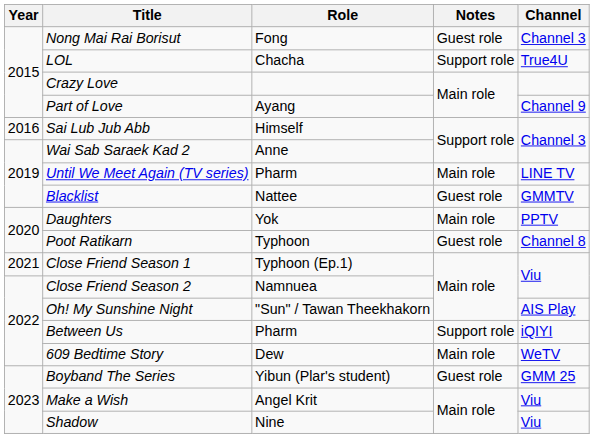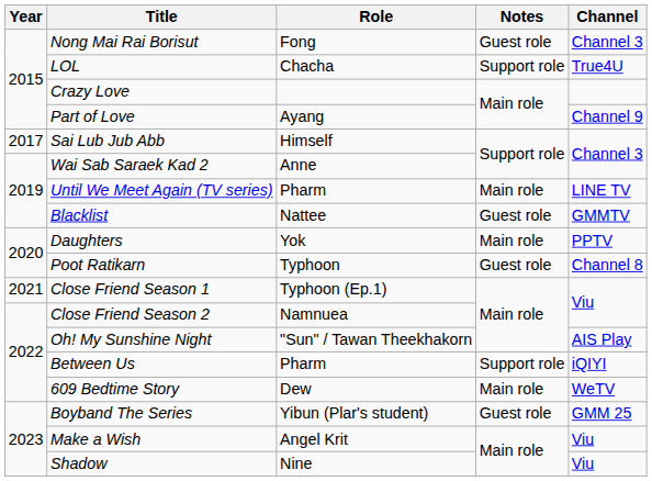Sai Lub Jub Abb | Year: 2016 -> 2017
